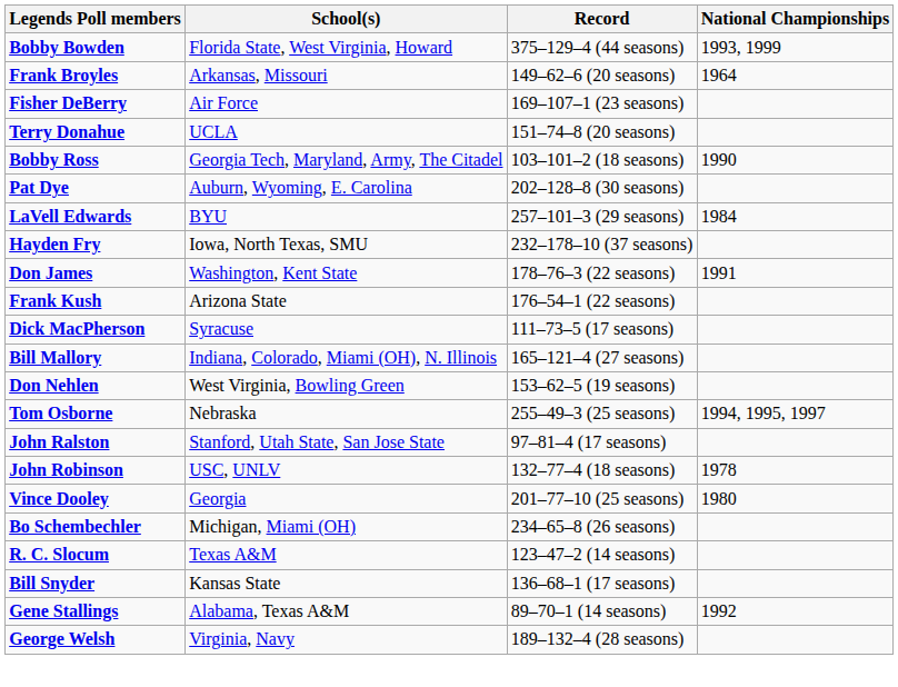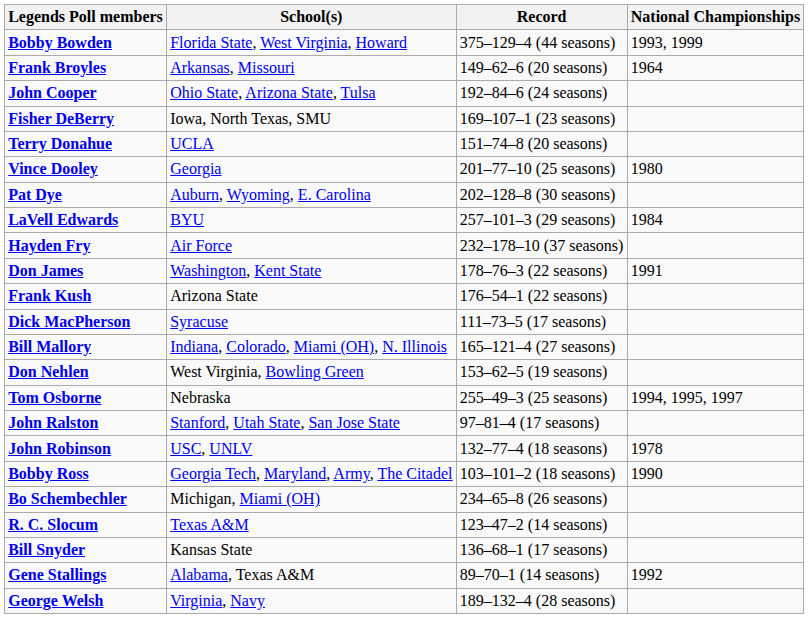+ row: John Cooper | Ohio State, Arizona State, Tulsa | 192–84–6 (24 seasons)
Fisher DeBerry | School(s): Air Force -> Iowa, North Texas, SMU
rows swapped: Vince Dooley <-> Bobby Ross
Hayden Fry | School(s): Iowa, North Texas, SMU -> Air Force
